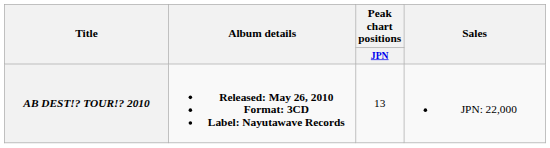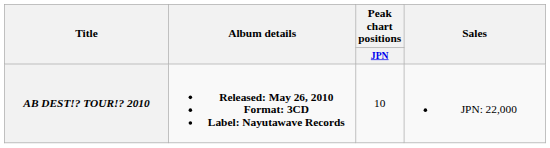AB DEST!? TOUR!? 2010 | Peak chart positions / JPN: 13 -> 10
